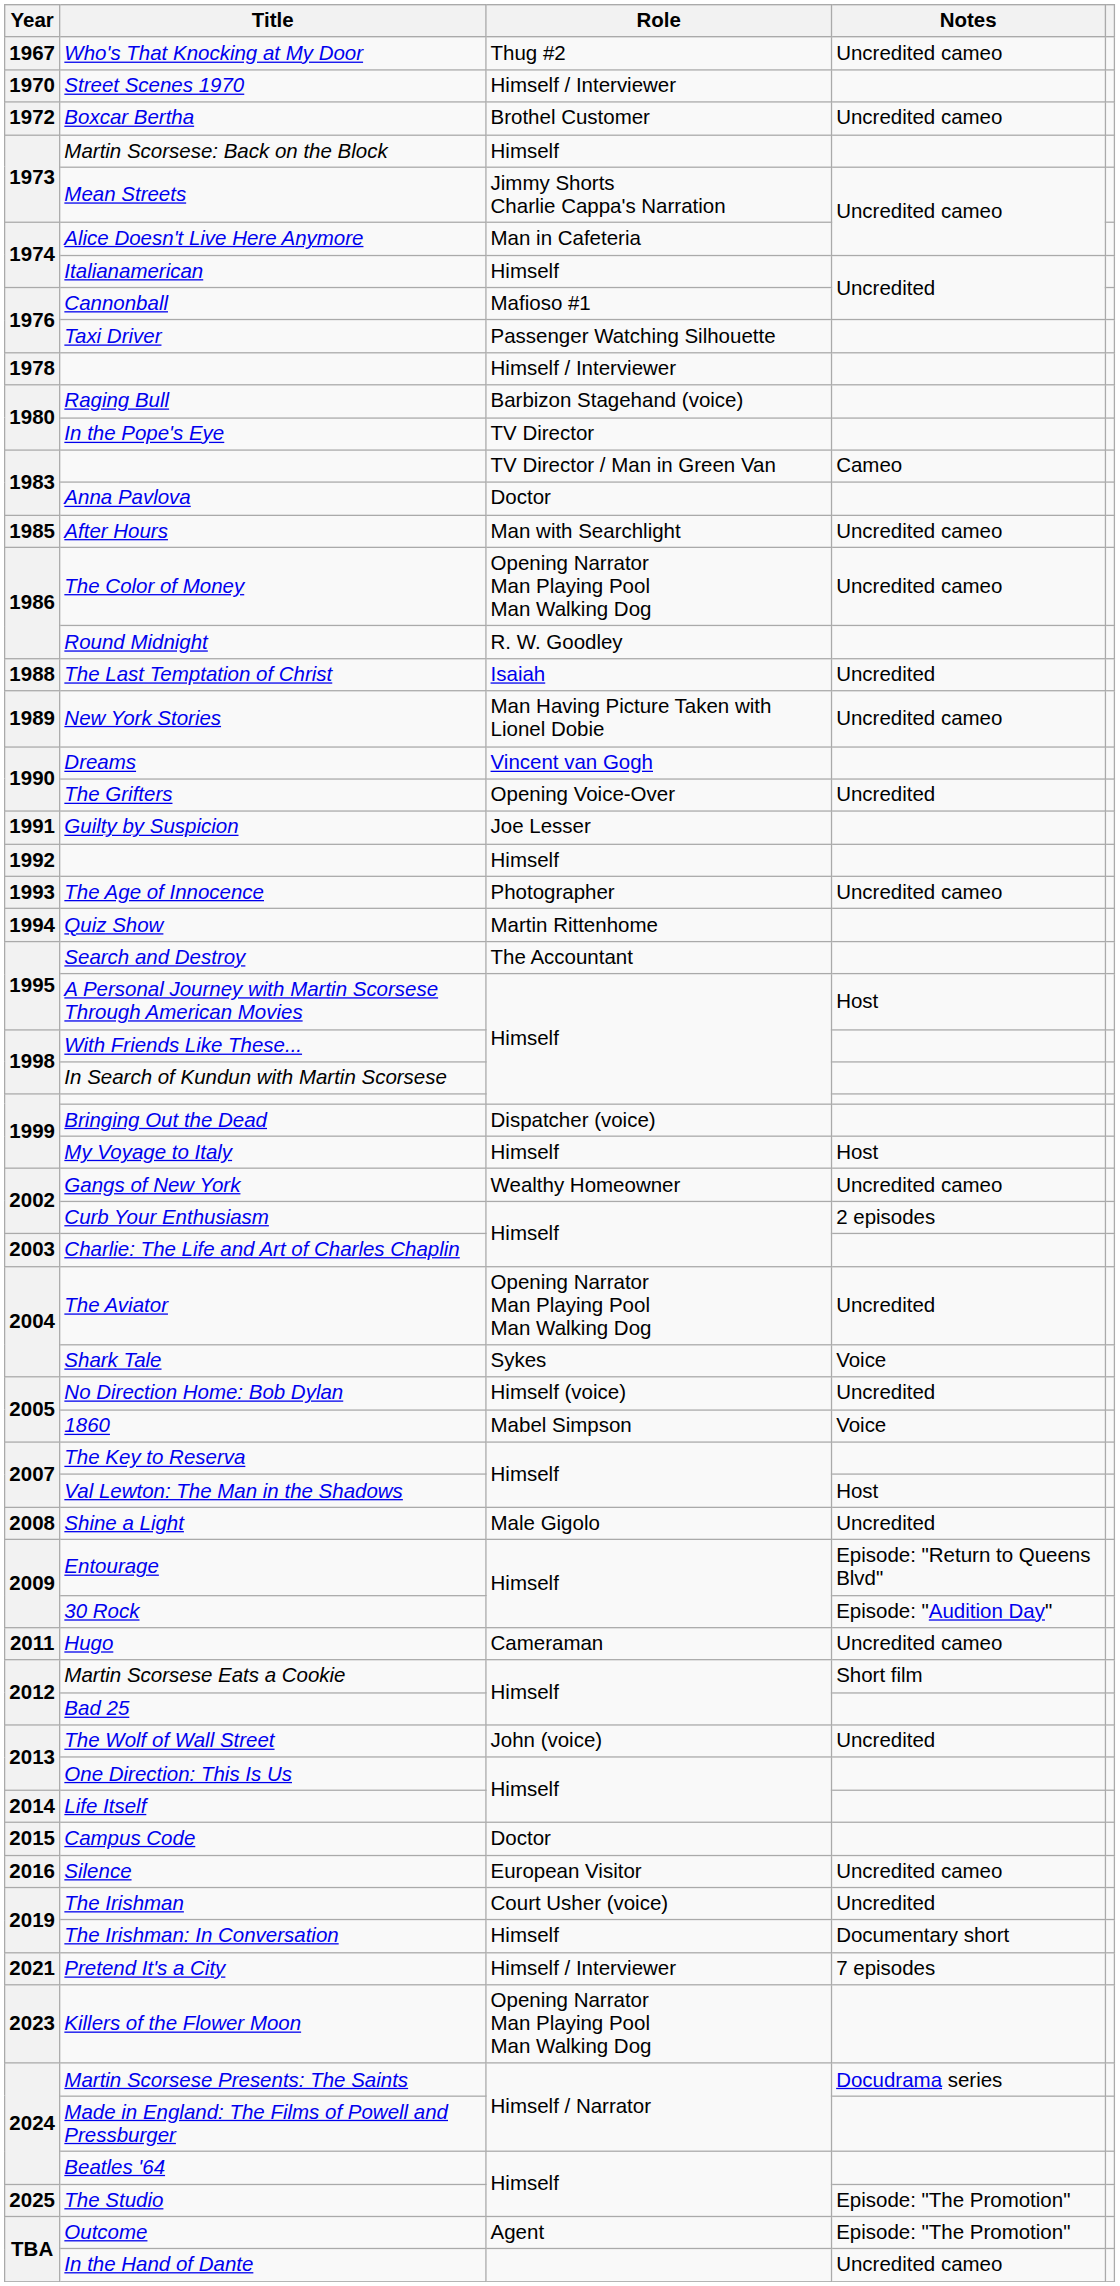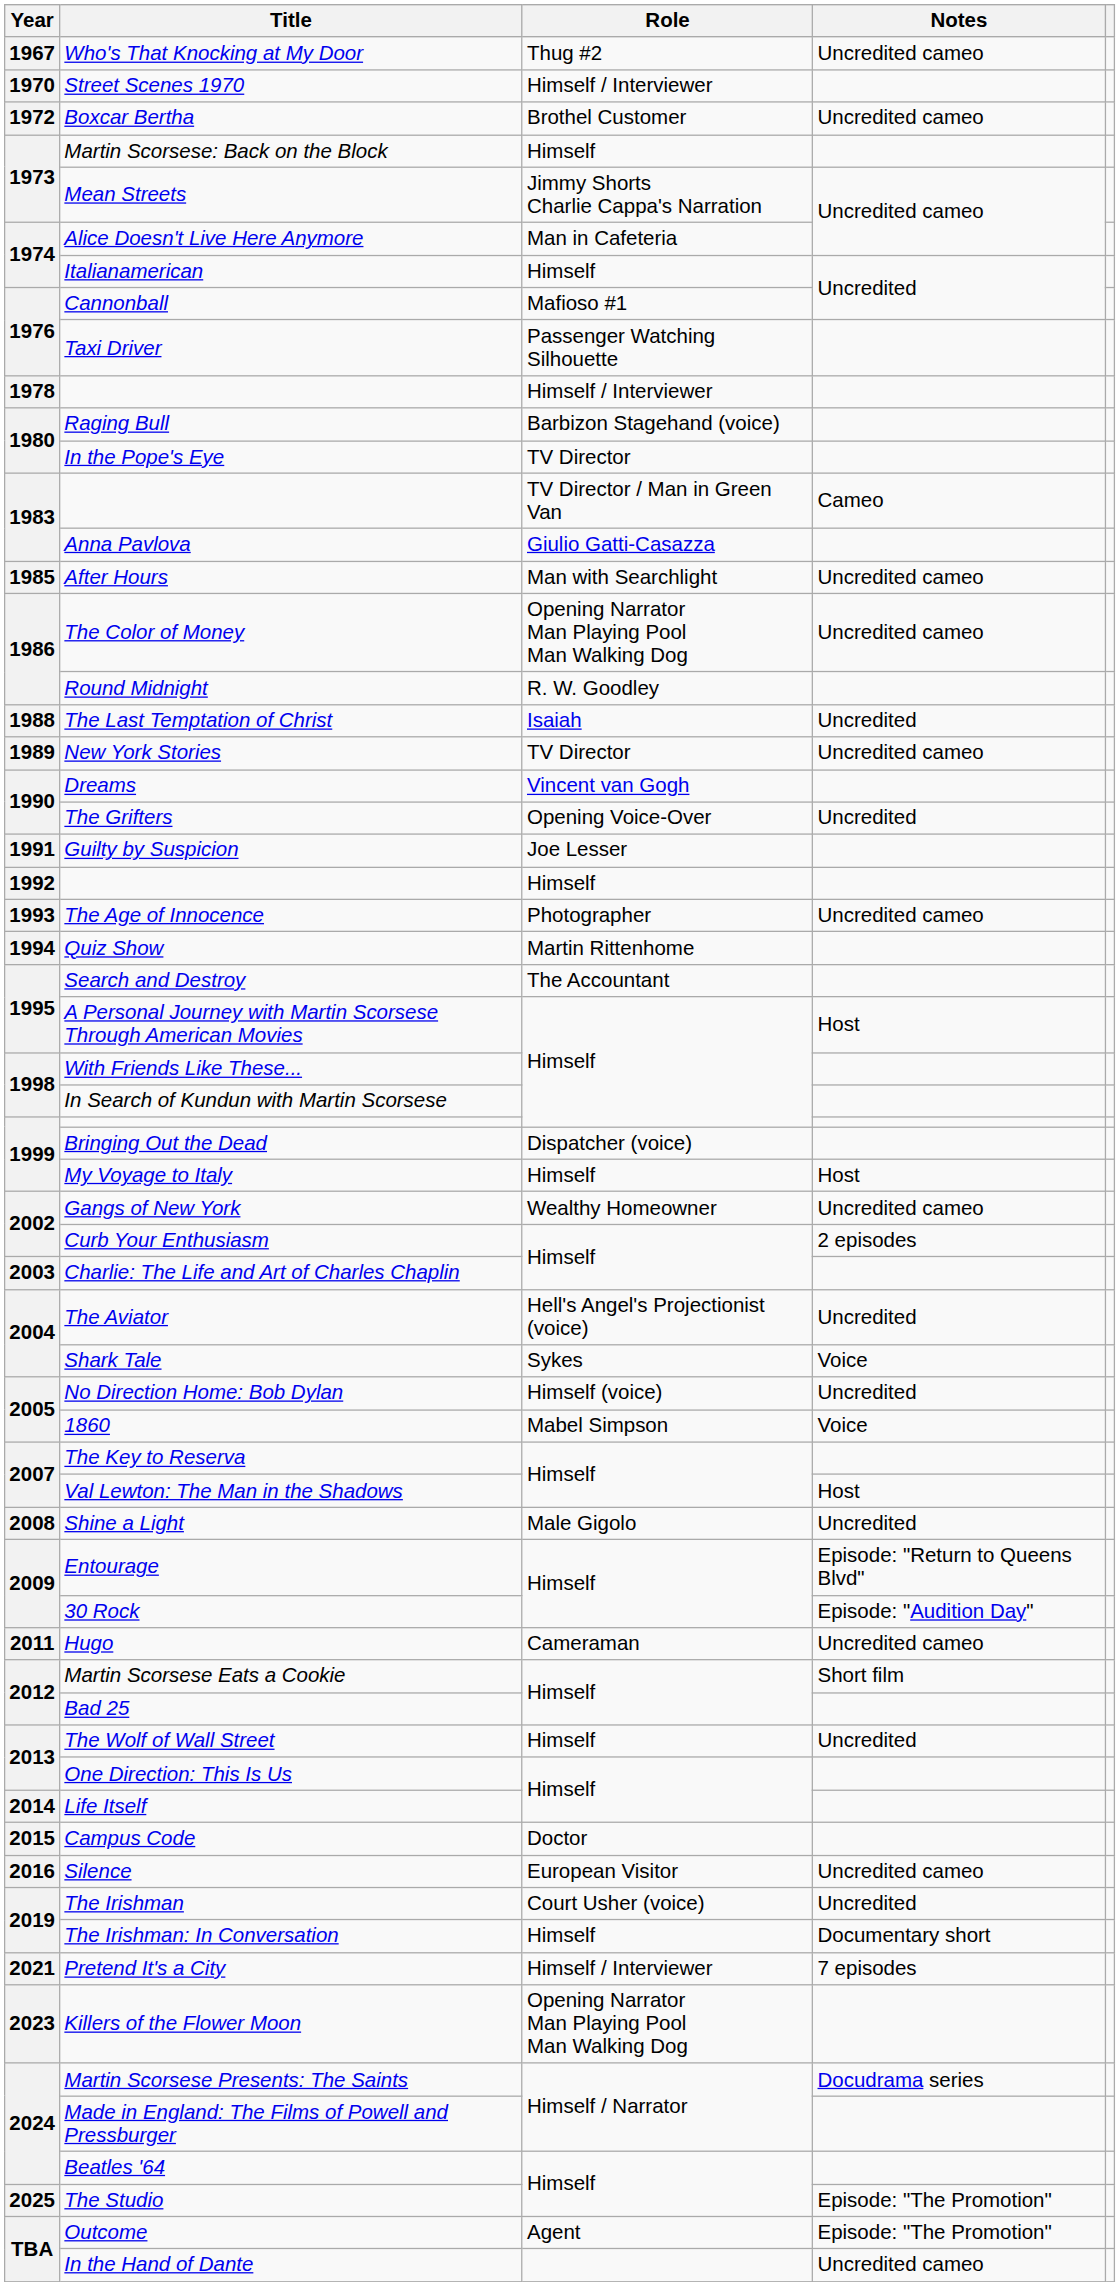Anna Pavlova | Role: Doctor -> Giulio Gatti-Casazza
New York Stories | Role: Man Having Picture Taken with Lionel Dobie -> TV Director
The Aviator | Role: Opening Narrator Man Playing Pool Man Walking Dog -> Hell's Angel's Projectionist (voice)
The Wolf of Wall Street | Role: John (voice) -> Himself
